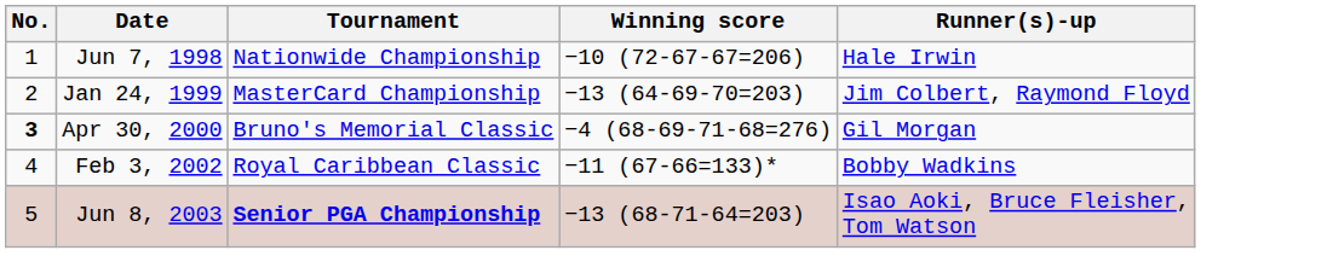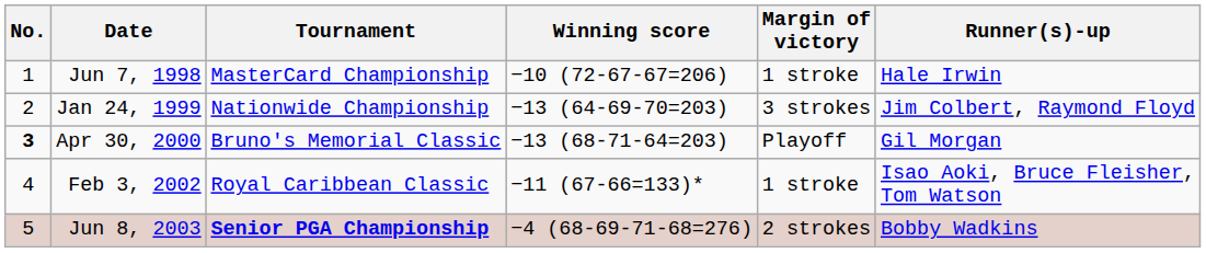+ column: Margin of victory | 1 stroke | 3 strokes | Playoff | 1 stroke | 2 strokes
Jun 7, 1998 | Tournament: Nationwide Championship -> MasterCard Championship
Jan 24, 1999 | Tournament: MasterCard Championship -> Nationwide Championship
Apr 30, 2000 | Winning score: −4 (68-69-71-68=276) -> −13 (68-71-64=203)
Feb 3, 2002 | Runner(s)-up: Bobby Wadkins -> Isao Aoki, Bruce Fleisher, Tom Watson
Jun 8, 2003 | Winning score: −13 (68-71-64=203) -> −4 (68-69-71-68=276)
Jun 8, 2003 | Runner(s)-up: Isao Aoki, Bruce Fleisher, Tom Watson -> Bobby Wadkins
